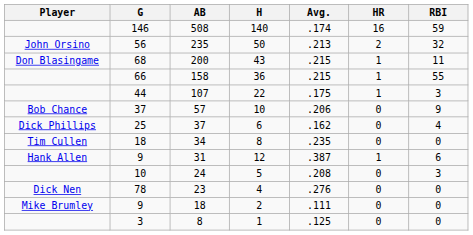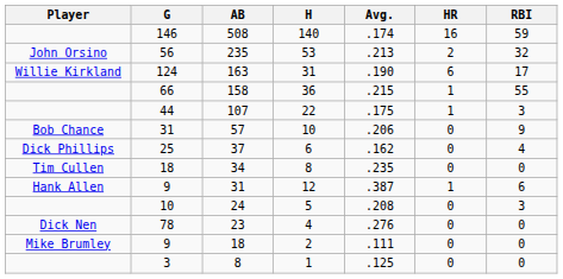235 | H: 50 -> 53
- row: Don Blasingame | 68 | 200 | 43 | .215 | 1 | 11
+ row: Willie Kirkland | 124 | 163 | 31 | .190 | 6 | 17
57 | G: 37 -> 31
